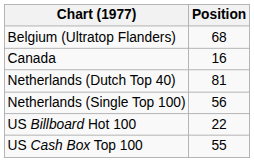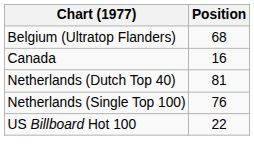Netherlands (Single Top 100) | Position: 56 -> 76
- row: US Cash Box Top 100 | 55
